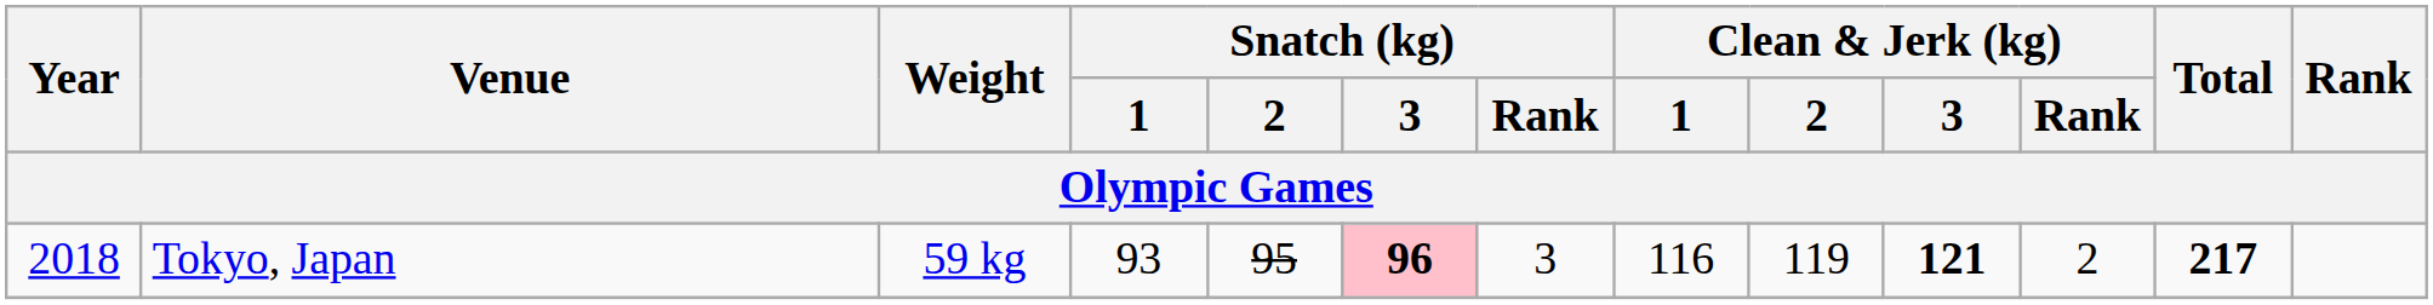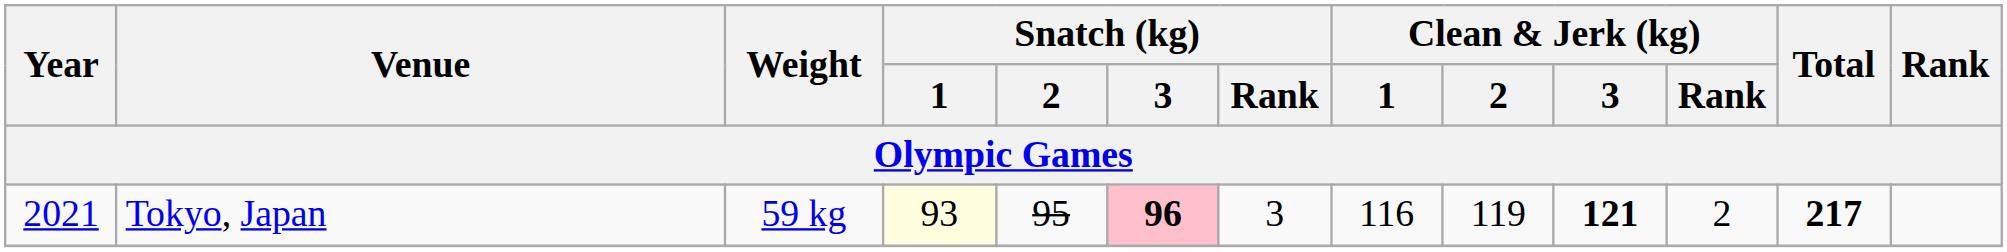Tokyo, Japan | Year: 2018 -> 2021
Tokyo, Japan | Snatch (kg) / 1: no background -> lightyellow background
